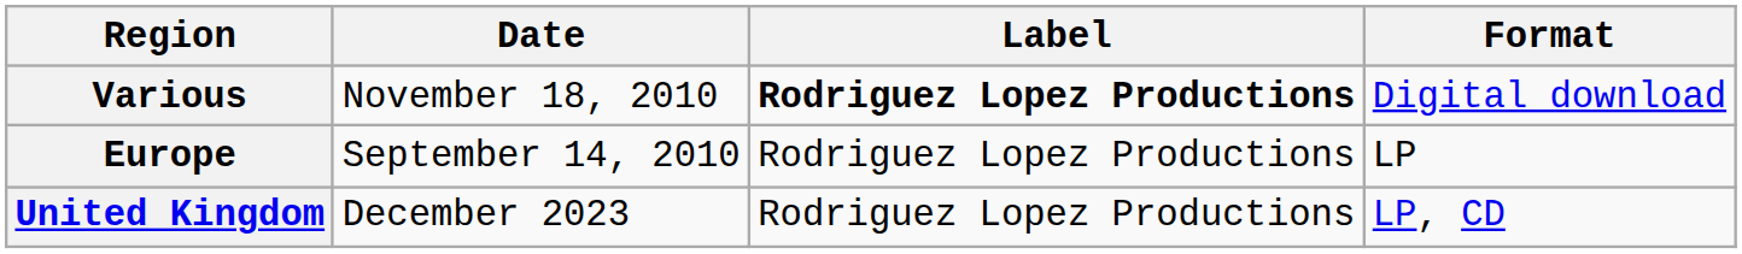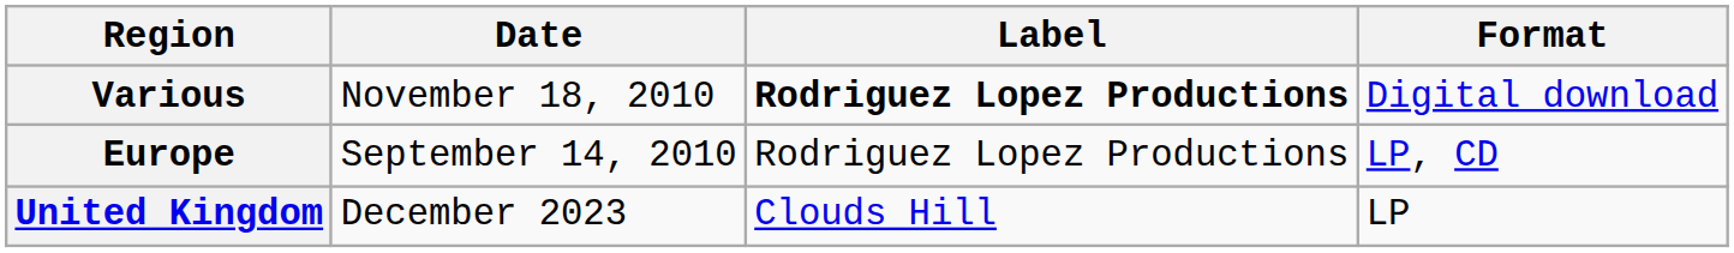Europe | Format: LP -> LP, CD
United Kingdom | Label: Rodriguez Lopez Productions -> Clouds Hill
United Kingdom | Format: LP, CD -> LP
